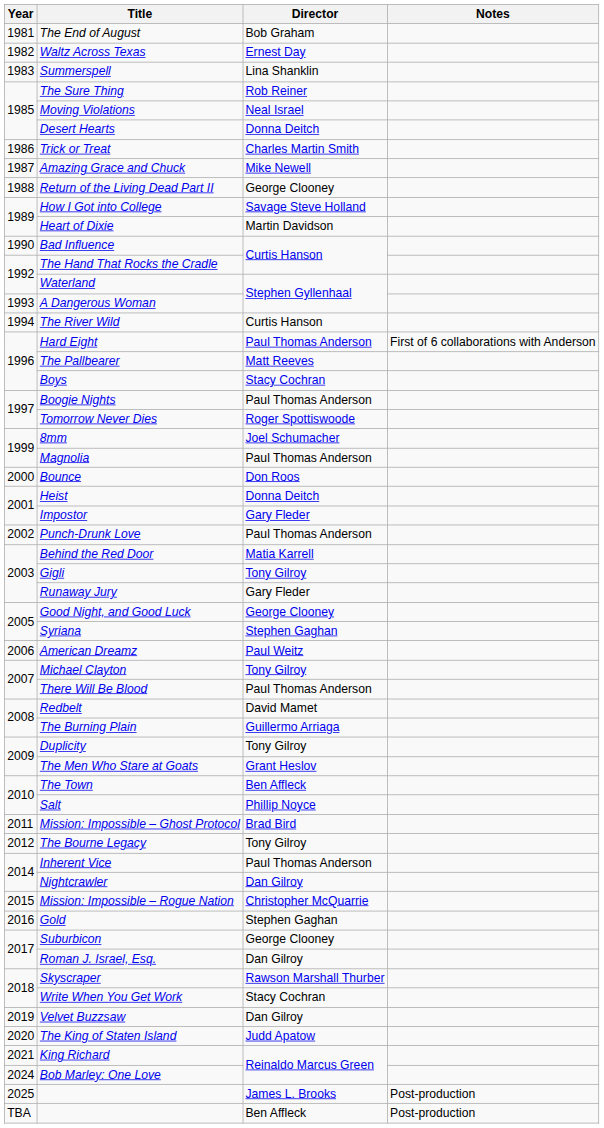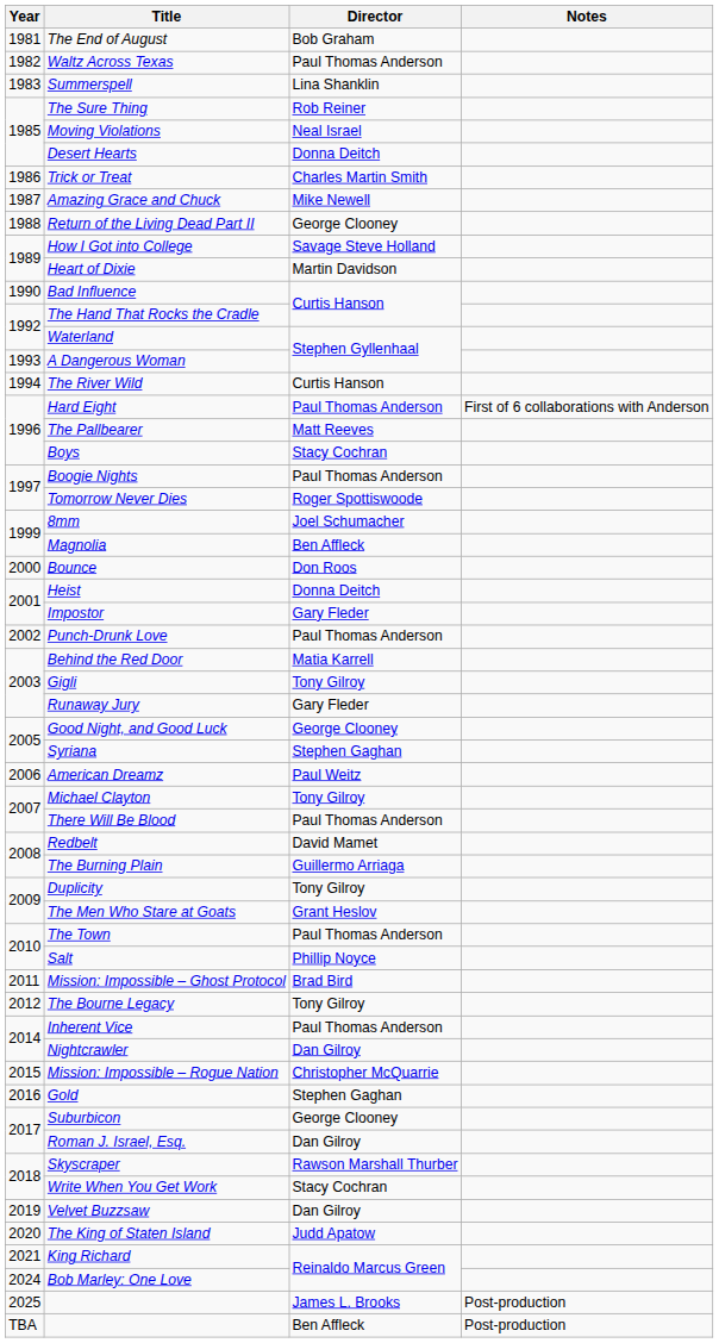Waltz Across Texas | Director: Ernest Day -> Paul Thomas Anderson
Magnolia | Director: Paul Thomas Anderson -> Ben Affleck
The Town | Director: Ben Affleck -> Paul Thomas Anderson
